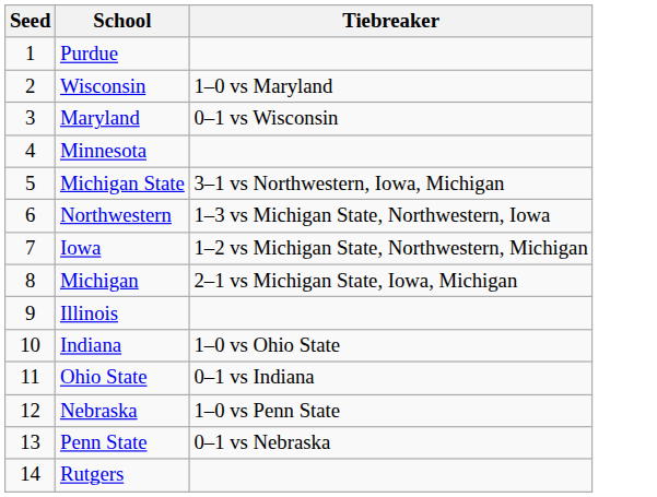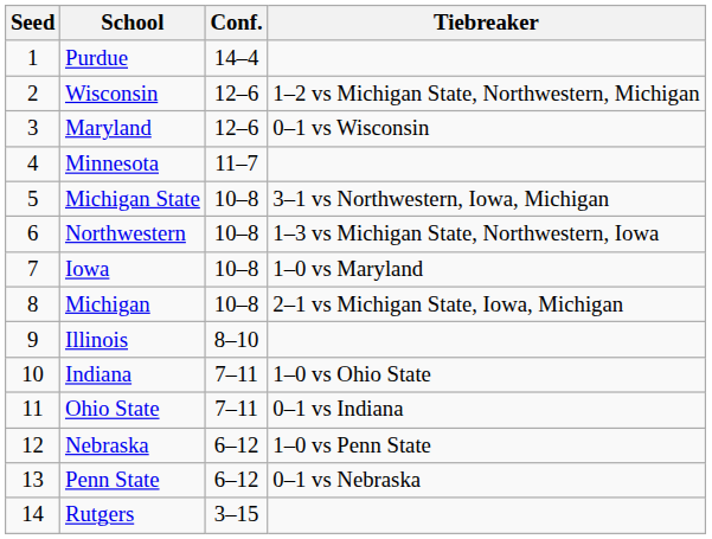+ column: Conf. | 14–4 | 12–6 | 12–6 | 11–7 | 10–8 | 10–8 | 10–8 | 10–8 | 8–10 | 7–11 | 7–11 | 6–12 | 6–12 | 3–15
Wisconsin | Tiebreaker: 1–0 vs Maryland -> 1–2 vs Michigan State, Northwestern, Michigan
Iowa | Tiebreaker: 1–2 vs Michigan State, Northwestern, Michigan -> 1–0 vs Maryland
